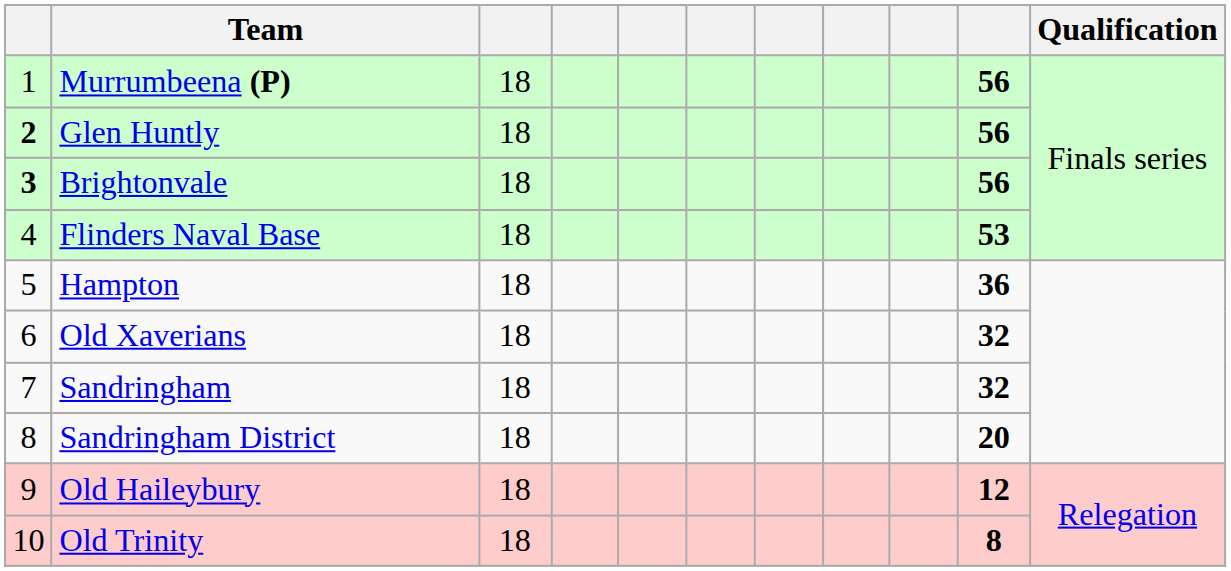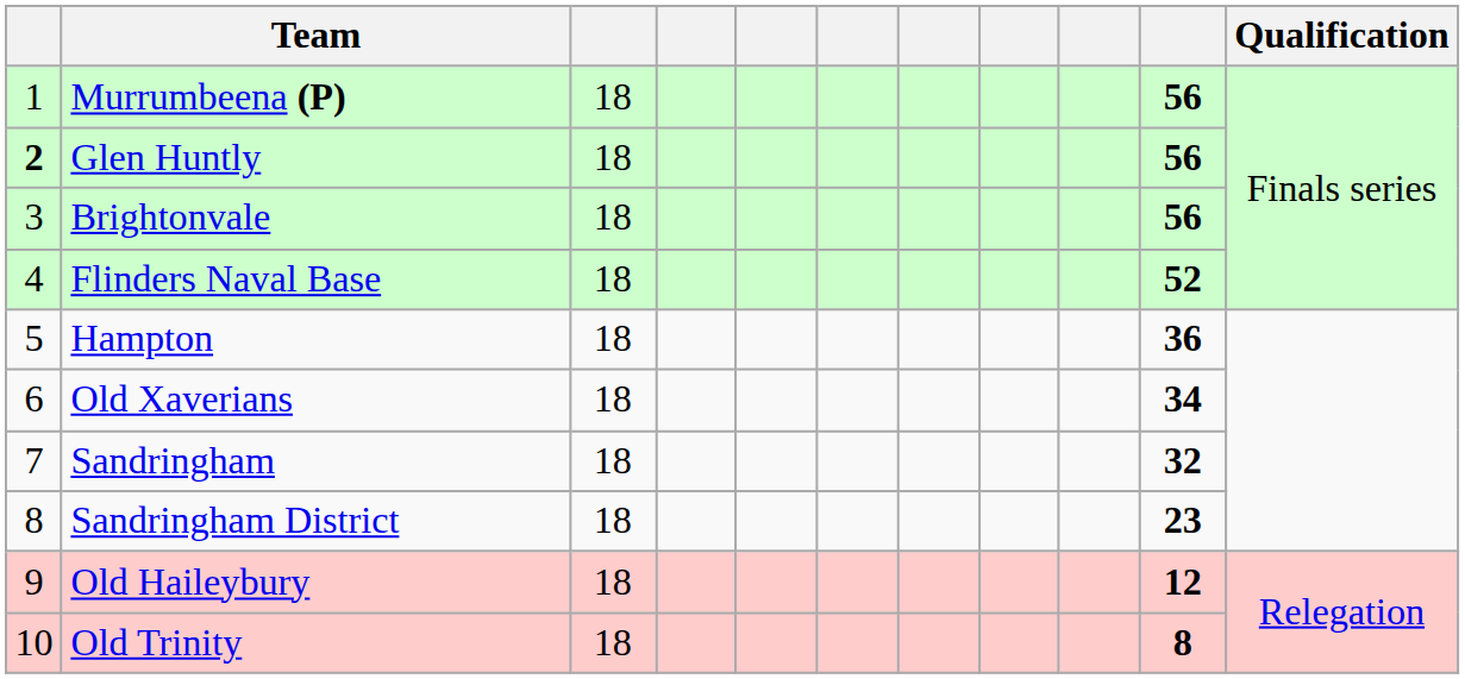Brightonvale | column 1: bold -> normal
Flinders Naval Base | column 10: 53 -> 52
Old Xaverians | column 10: 32 -> 34
Sandringham District | column 10: 20 -> 23
